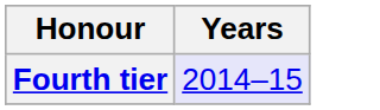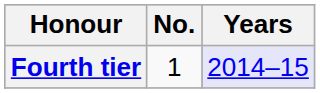+ column: No. | 1
